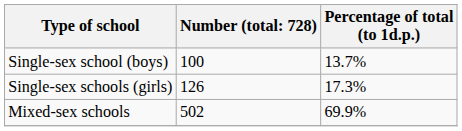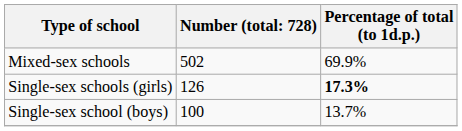rows swapped: Mixed-sex schools <-> Single-sex school (boys)
Single-sex schools (girls) | Percentage of total (to 1d.p.): normal -> bold
